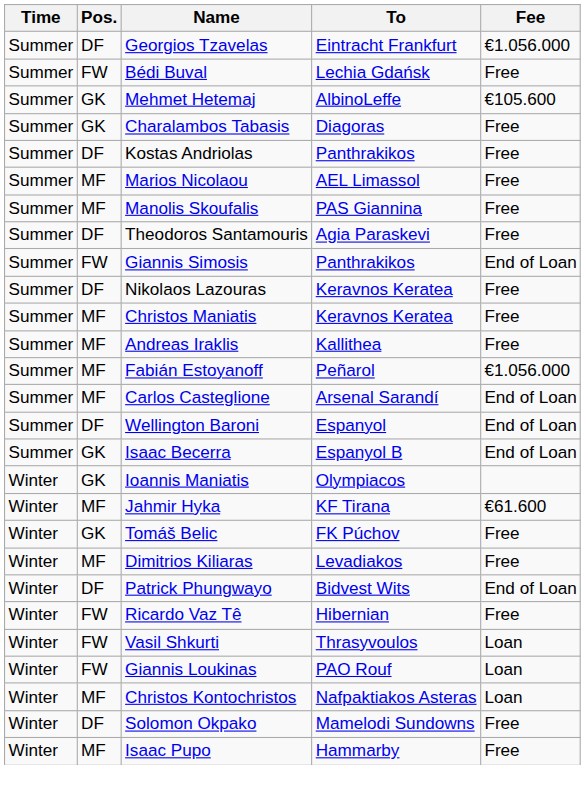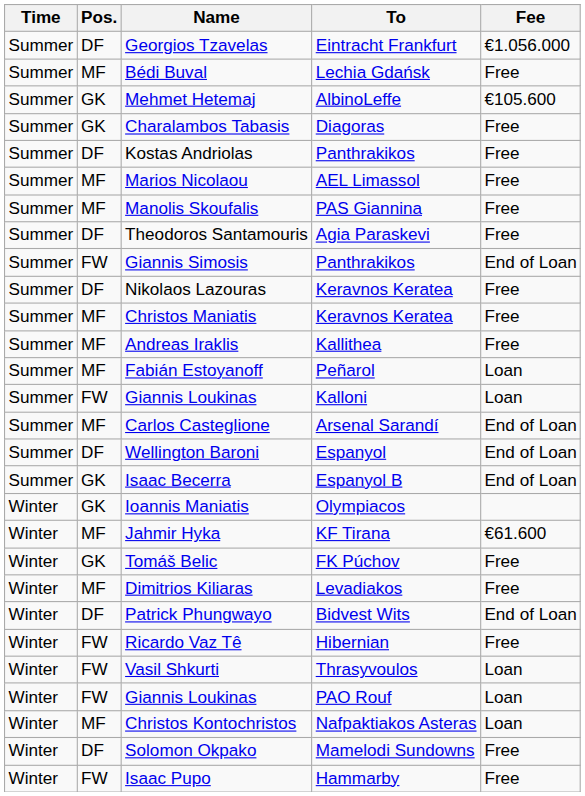Bédi Buval | Pos.: FW -> MF
Fabián Estoyanoff | Fee: €1.056.000 -> Loan
+ row: Summer | FW | Giannis Loukinas | Kalloni | Loan
Isaac Pupo | Pos.: MF -> FW
